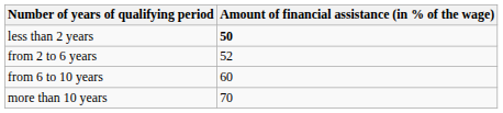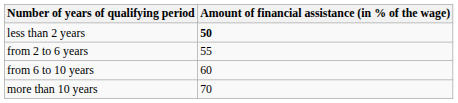from 2 to 6 years | Amount of financial assistance (in % of the wage): 52 -> 55
